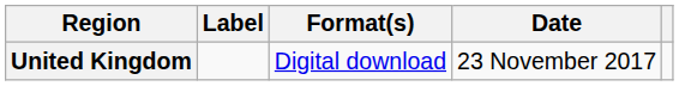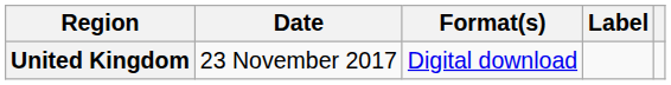columns swapped: Date <-> Label
